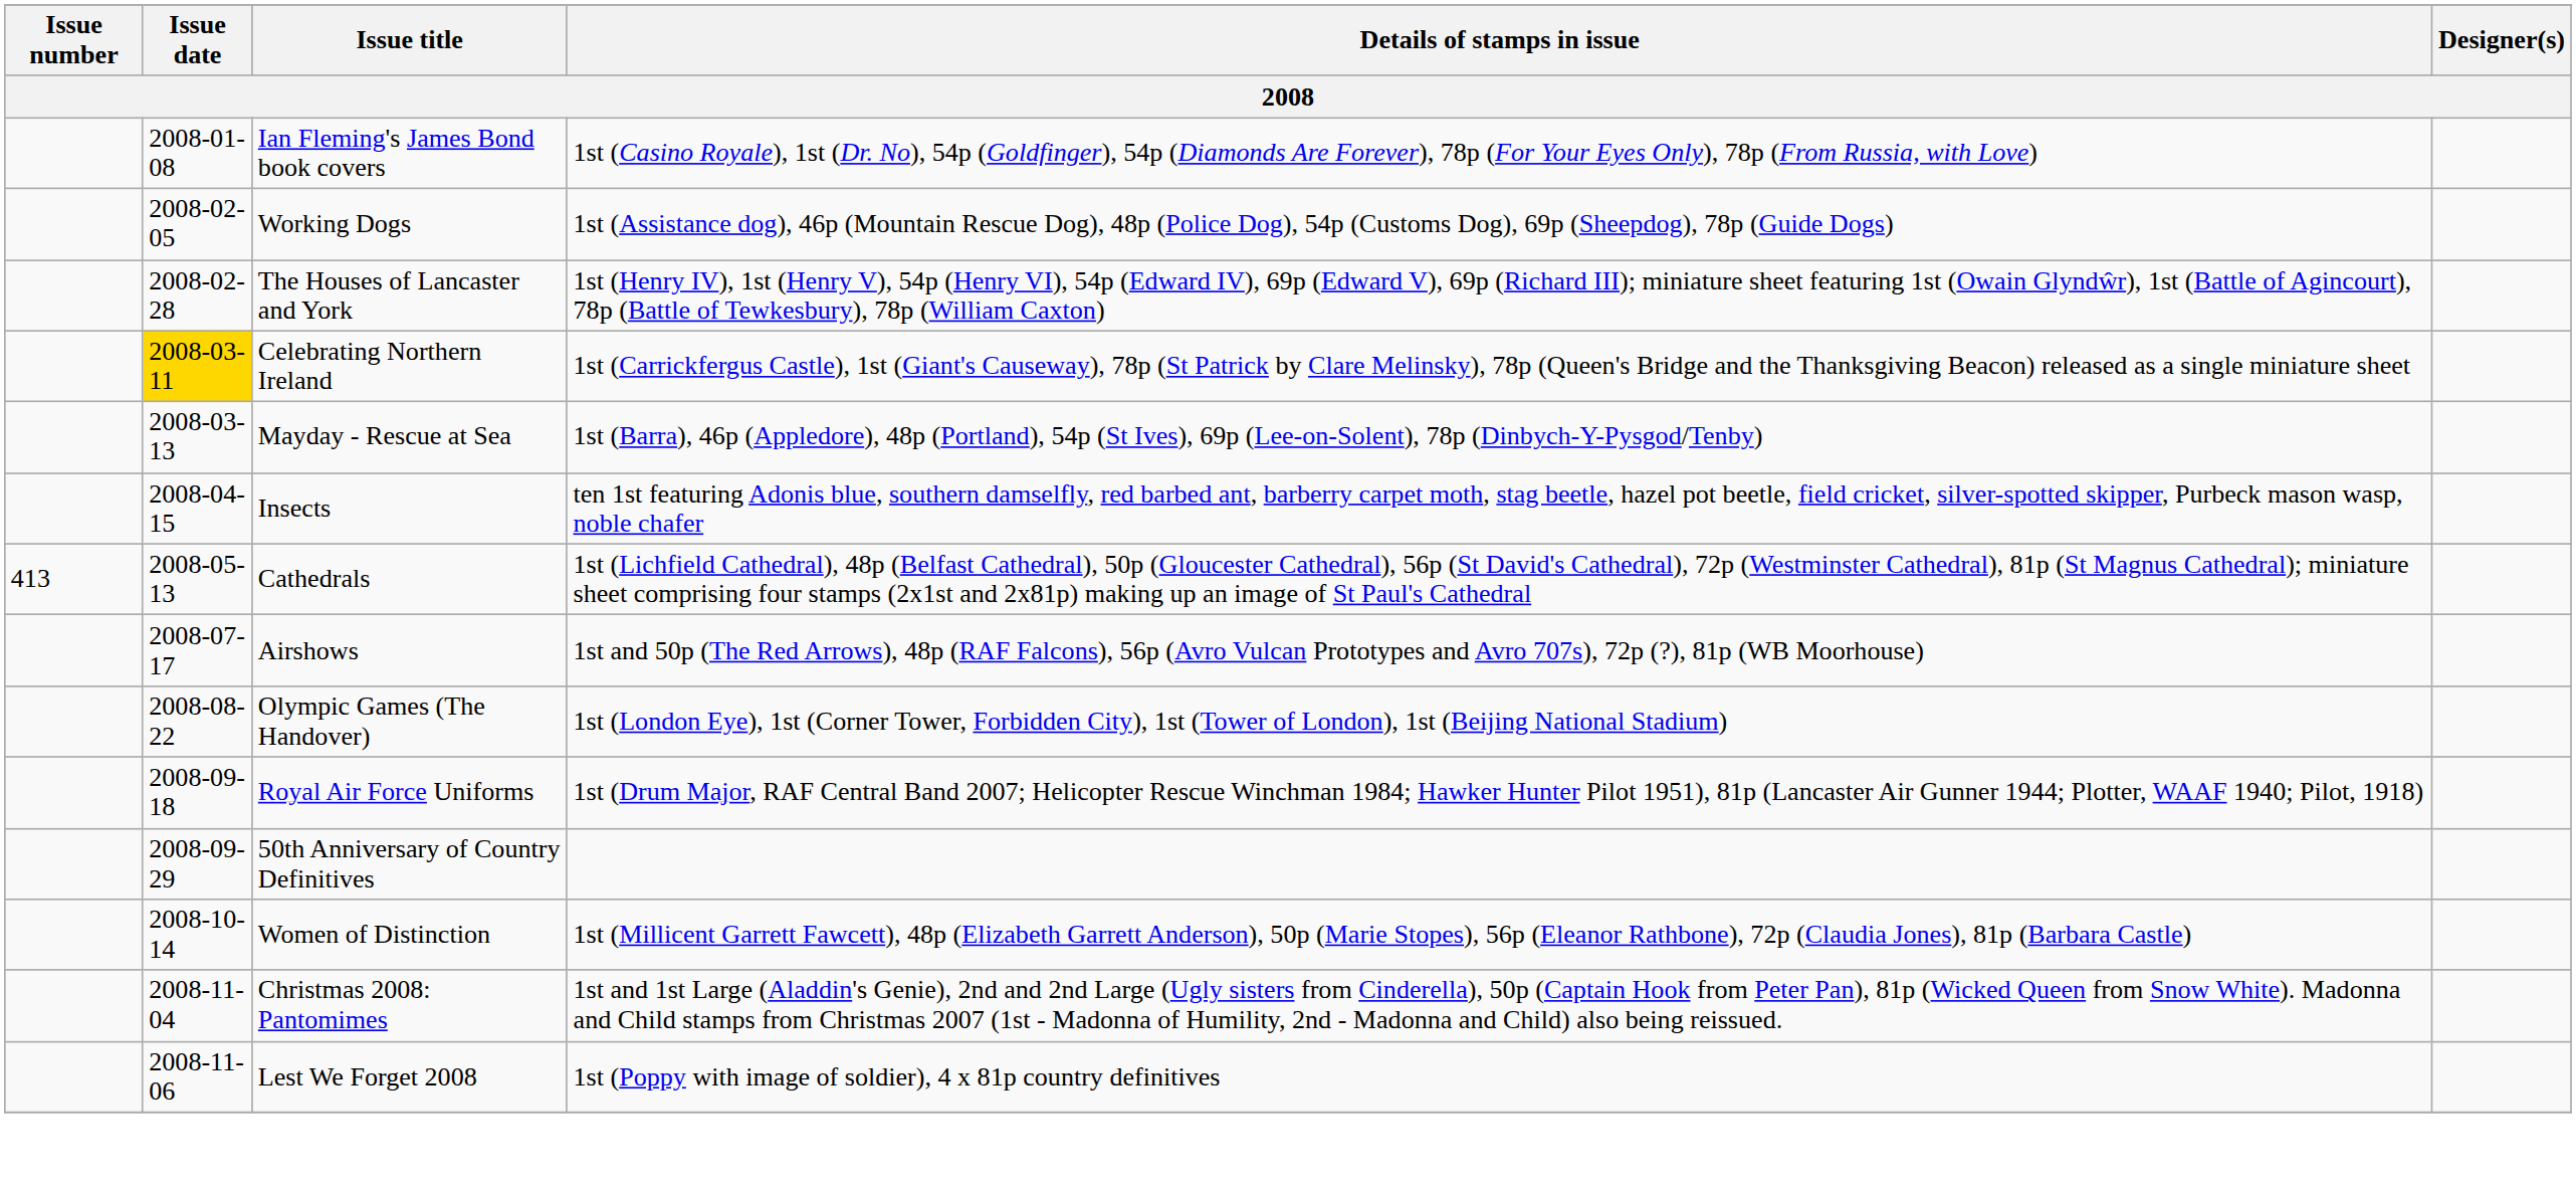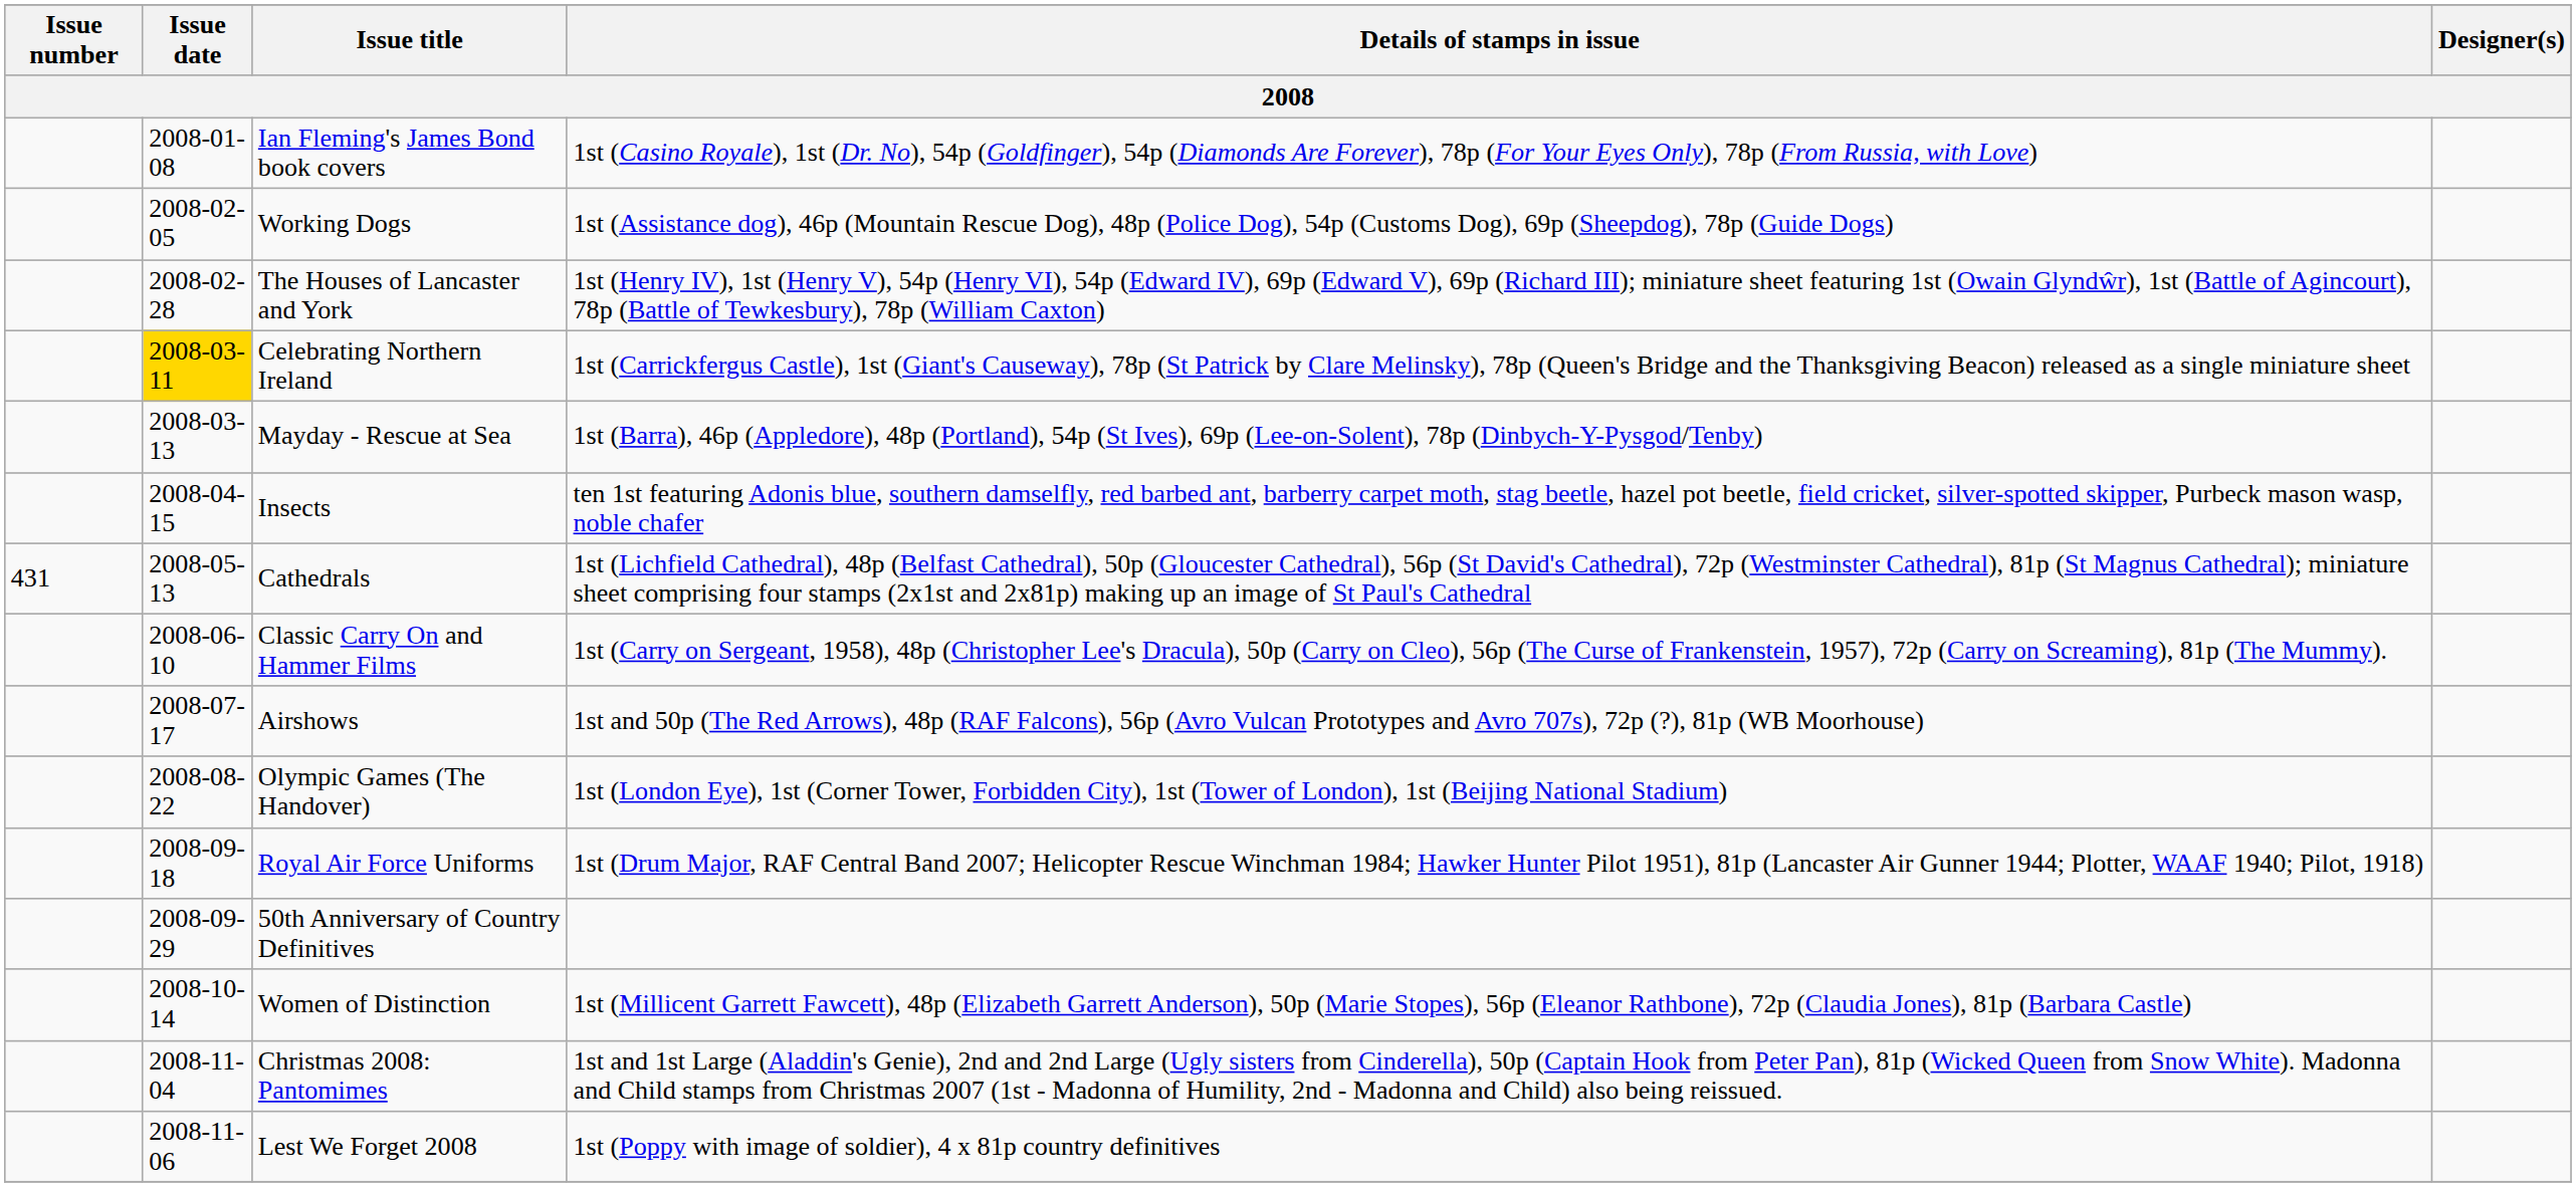Cathedrals | Issue number: 413 -> 431
+ row: 2008-06-10 | Classic Carry On and Hammer Films | 1st (Carry on Sergeant, 1958), 48p (Christopher Lee's Dracula), 50p (Carry on Cleo), 56p (The Curse of Frankenstein, 1957), 72p (Carry on Screaming), 81p (The Mummy).
